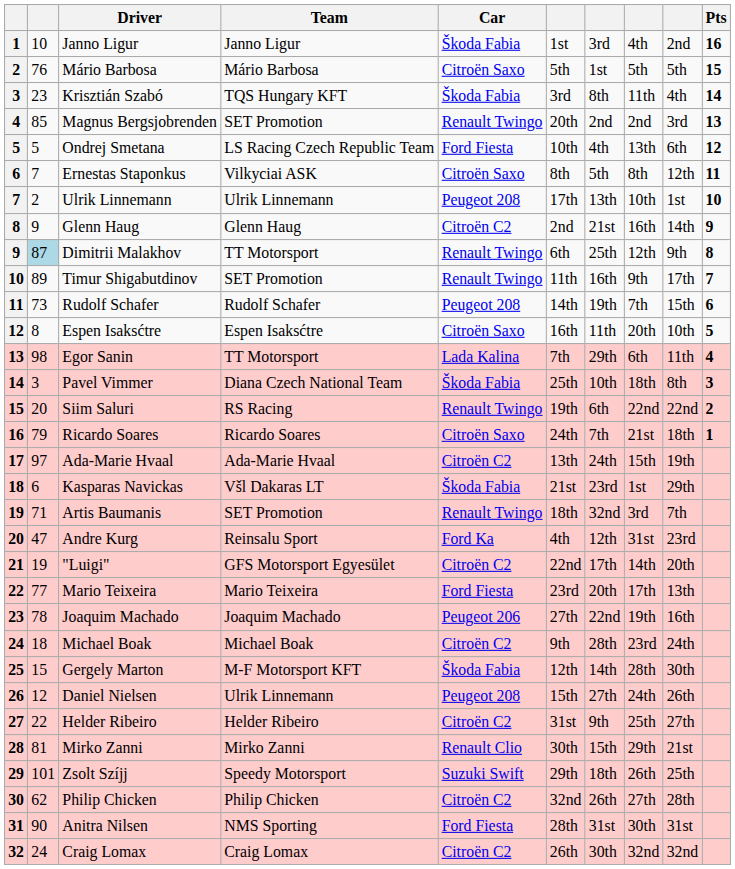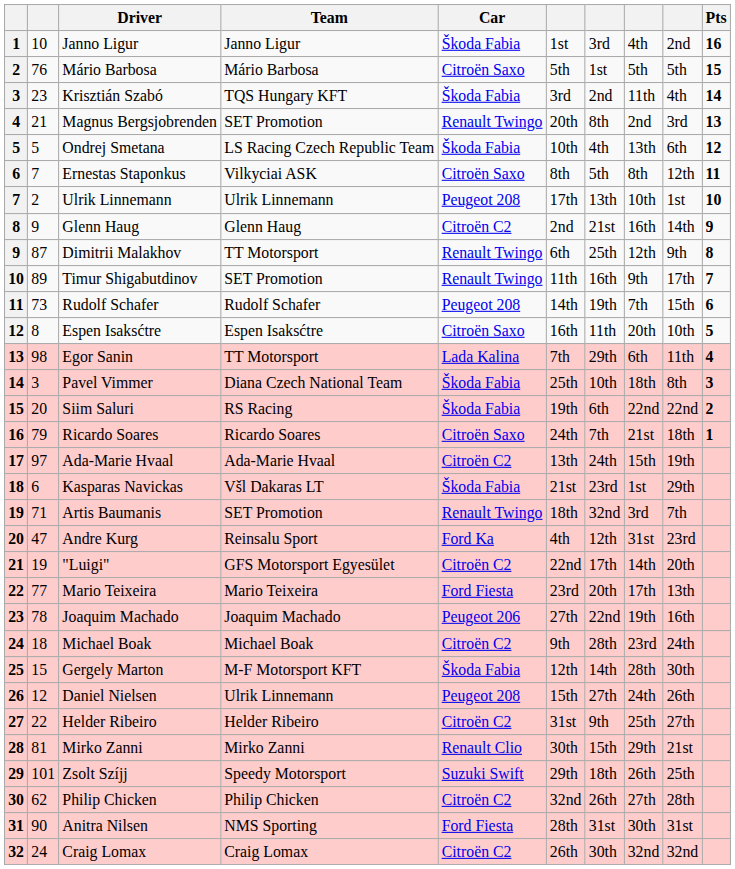Krisztián Szabó | column 7: 8th -> 2nd
Magnus Bergsjobrenden | column 2: 85 -> 21
Magnus Bergsjobrenden | column 7: 2nd -> 8th
Ondrej Smetana | Car: Ford Fiesta -> Škoda Fabia
Dimitrii Malakhov | column 2: lightblue background -> no background
Siim Saluri | Car: Renault Twingo -> Škoda Fabia
